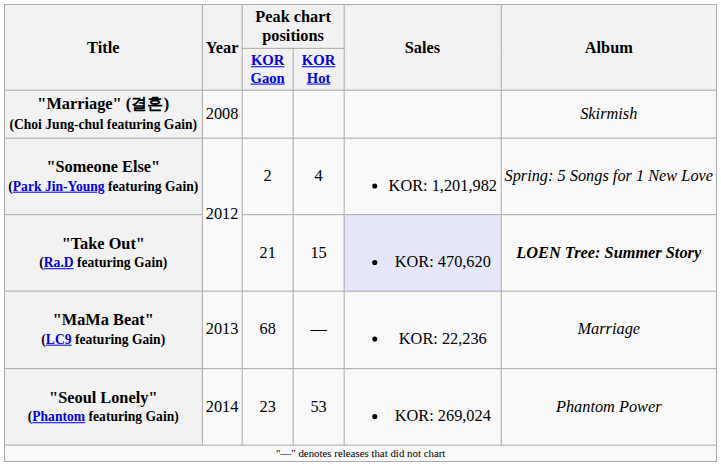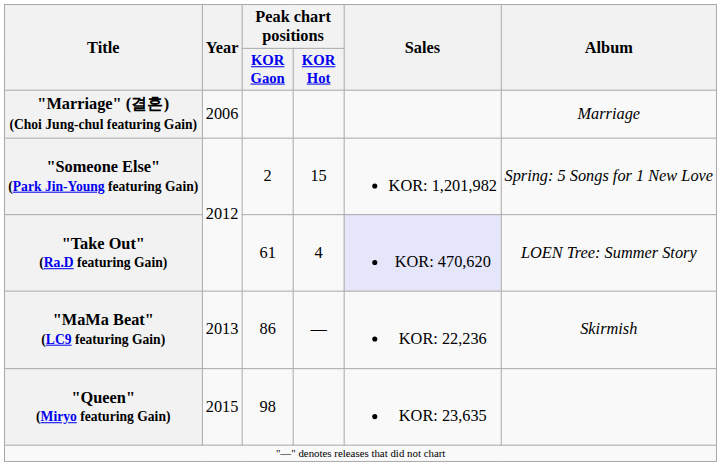"Marriage" (결혼) (Choi Jung-chul featuring Gain) | Year: 2008 -> 2006
"Marriage" (결혼) (Choi Jung-chul featuring Gain) | Album: Skirmish -> Marriage
"Someone Else" (Park Jin-Young featuring Gain) | Peak chart positions / KOR Hot: 4 -> 15
"Take Out" (Ra.D featuring Gain) | Peak chart positions / KOR Gaon: 21 -> 61
"Take Out" (Ra.D featuring Gain) | Peak chart positions / KOR Hot: 15 -> 4
"Take Out" (Ra.D featuring Gain) | Album: bold -> normal
"MaMa Beat" (LC9 featuring Gain) | Peak chart positions / KOR Gaon: 68 -> 86
"MaMa Beat" (LC9 featuring Gain) | Album: Marriage -> Skirmish
- row: "Seoul Lonely" (Phantom featuring Gain) | 2014 | 23 | 53 | KOR: 269,024 | Phantom Power
+ row: "Queen" (Miryo featuring Gain) | 2015 | 98 | KOR: 23,635
